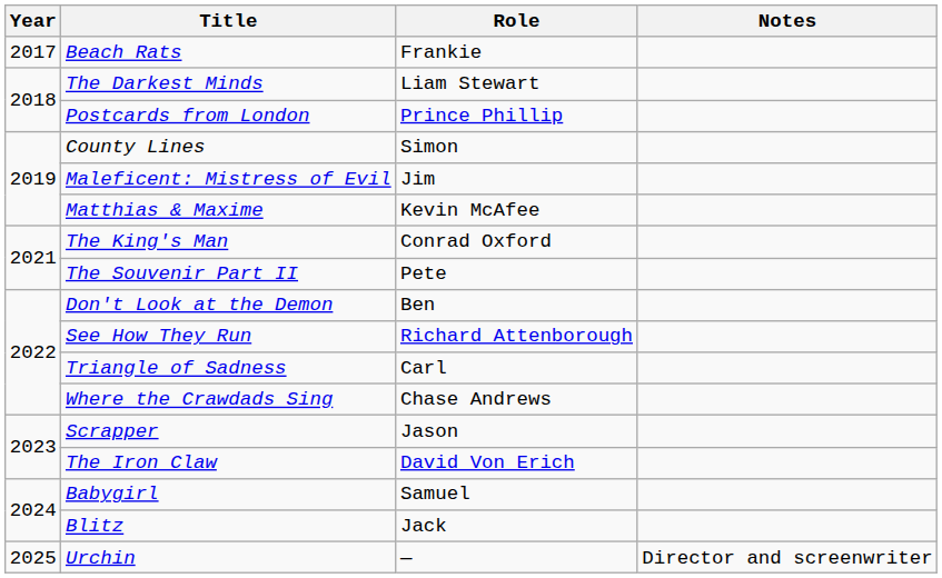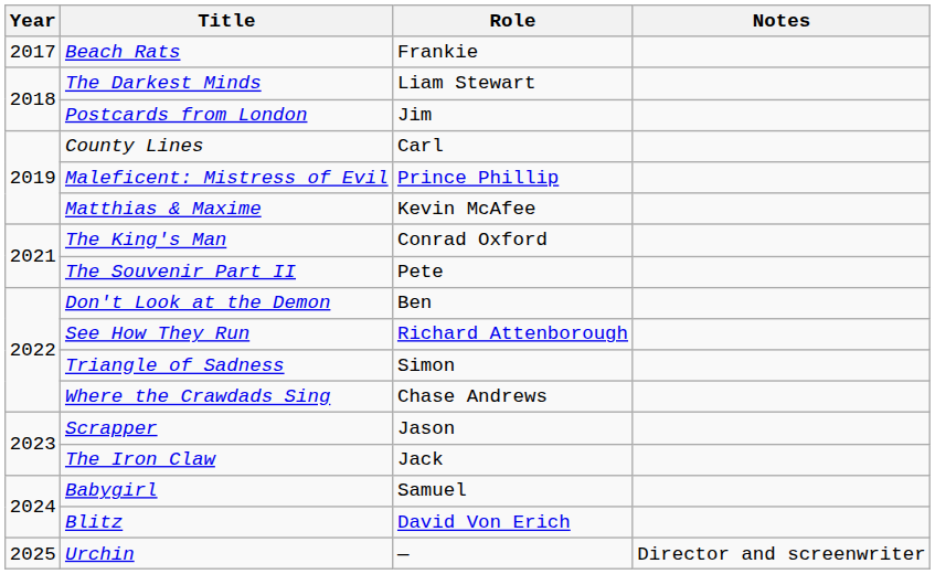Postcards from London | Role: Prince Phillip -> Jim
County Lines | Role: Simon -> Carl
Maleficent: Mistress of Evil | Role: Jim -> Prince Phillip
Triangle of Sadness | Role: Carl -> Simon
The Iron Claw | Role: David Von Erich -> Jack
Blitz | Role: Jack -> David Von Erich
